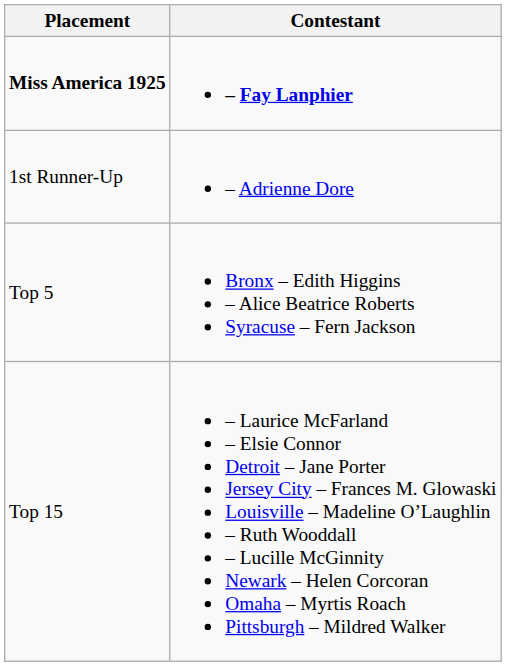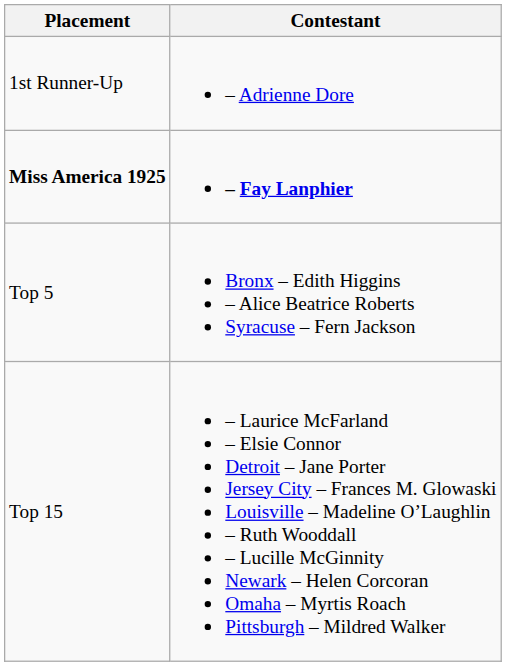rows swapped: Miss America 1925 <-> 1st Runner-Up
